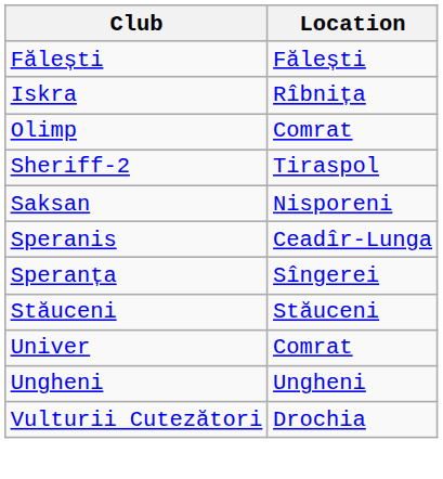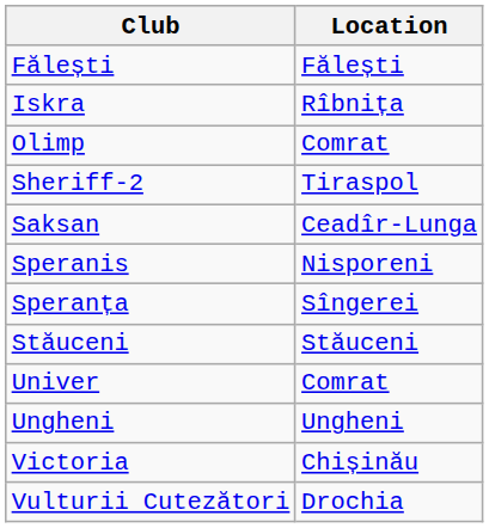Saksan | Location: Nisporeni -> Ceadîr-Lunga
Speranis | Location: Ceadîr-Lunga -> Nisporeni
+ row: Victoria | Chișinău
